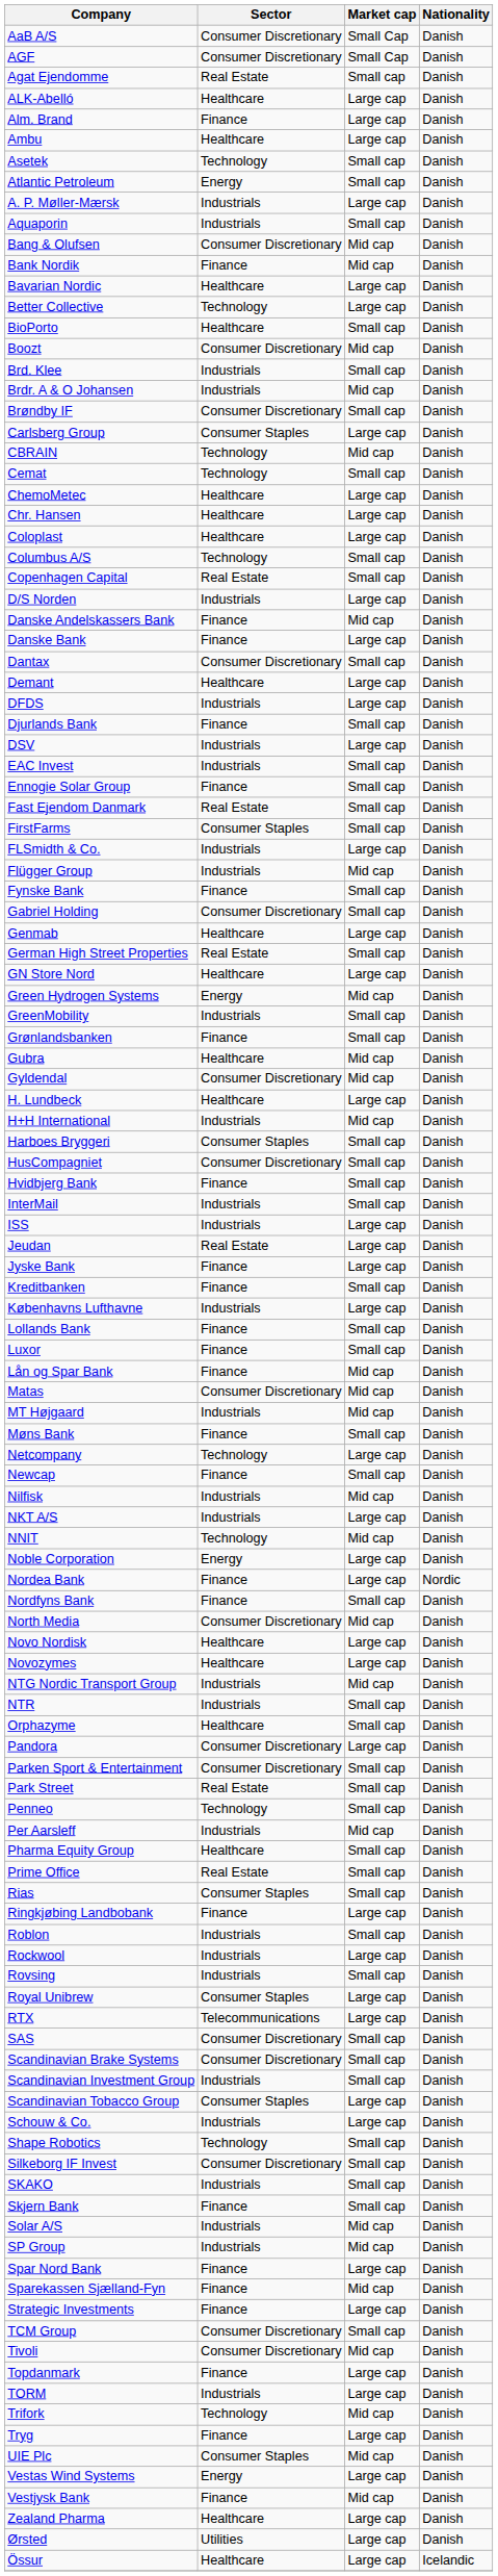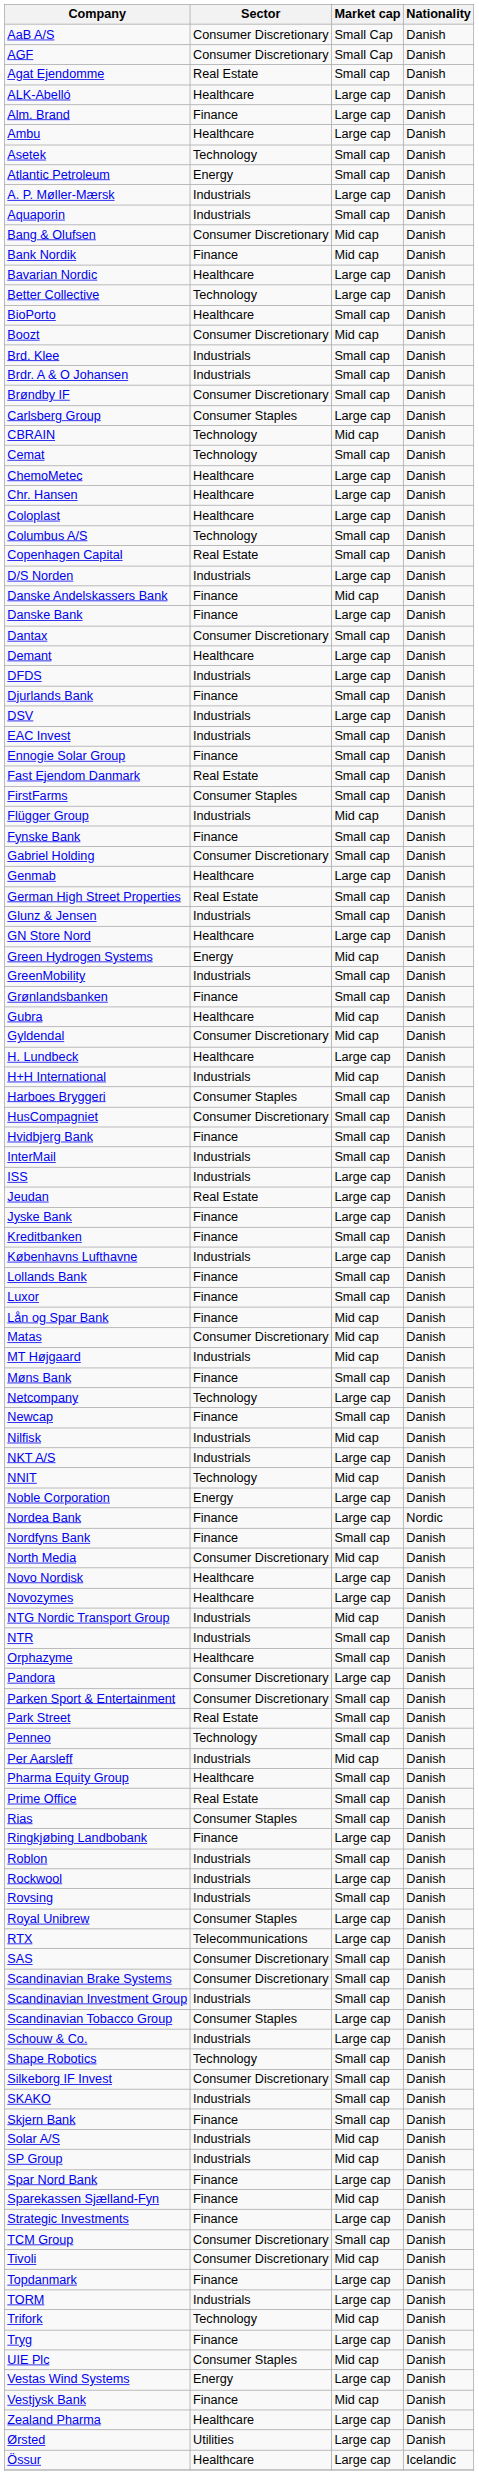Brdr. A & O Johansen | Market cap: Mid cap -> Small cap
- row: FLSmidth & Co. | Industrials | Large cap | Danish
+ row: Glunz & Jensen | Industrials | Small cap | Danish
